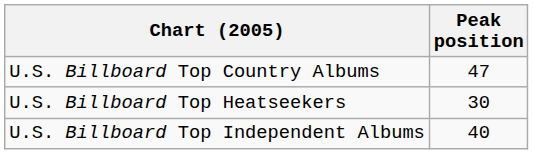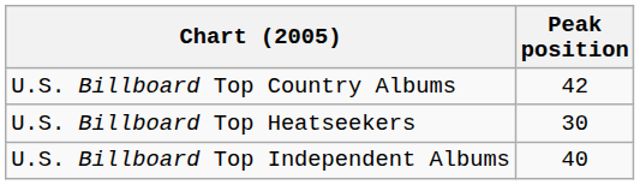U.S. Billboard Top Country Albums | Peak position: 47 -> 42
